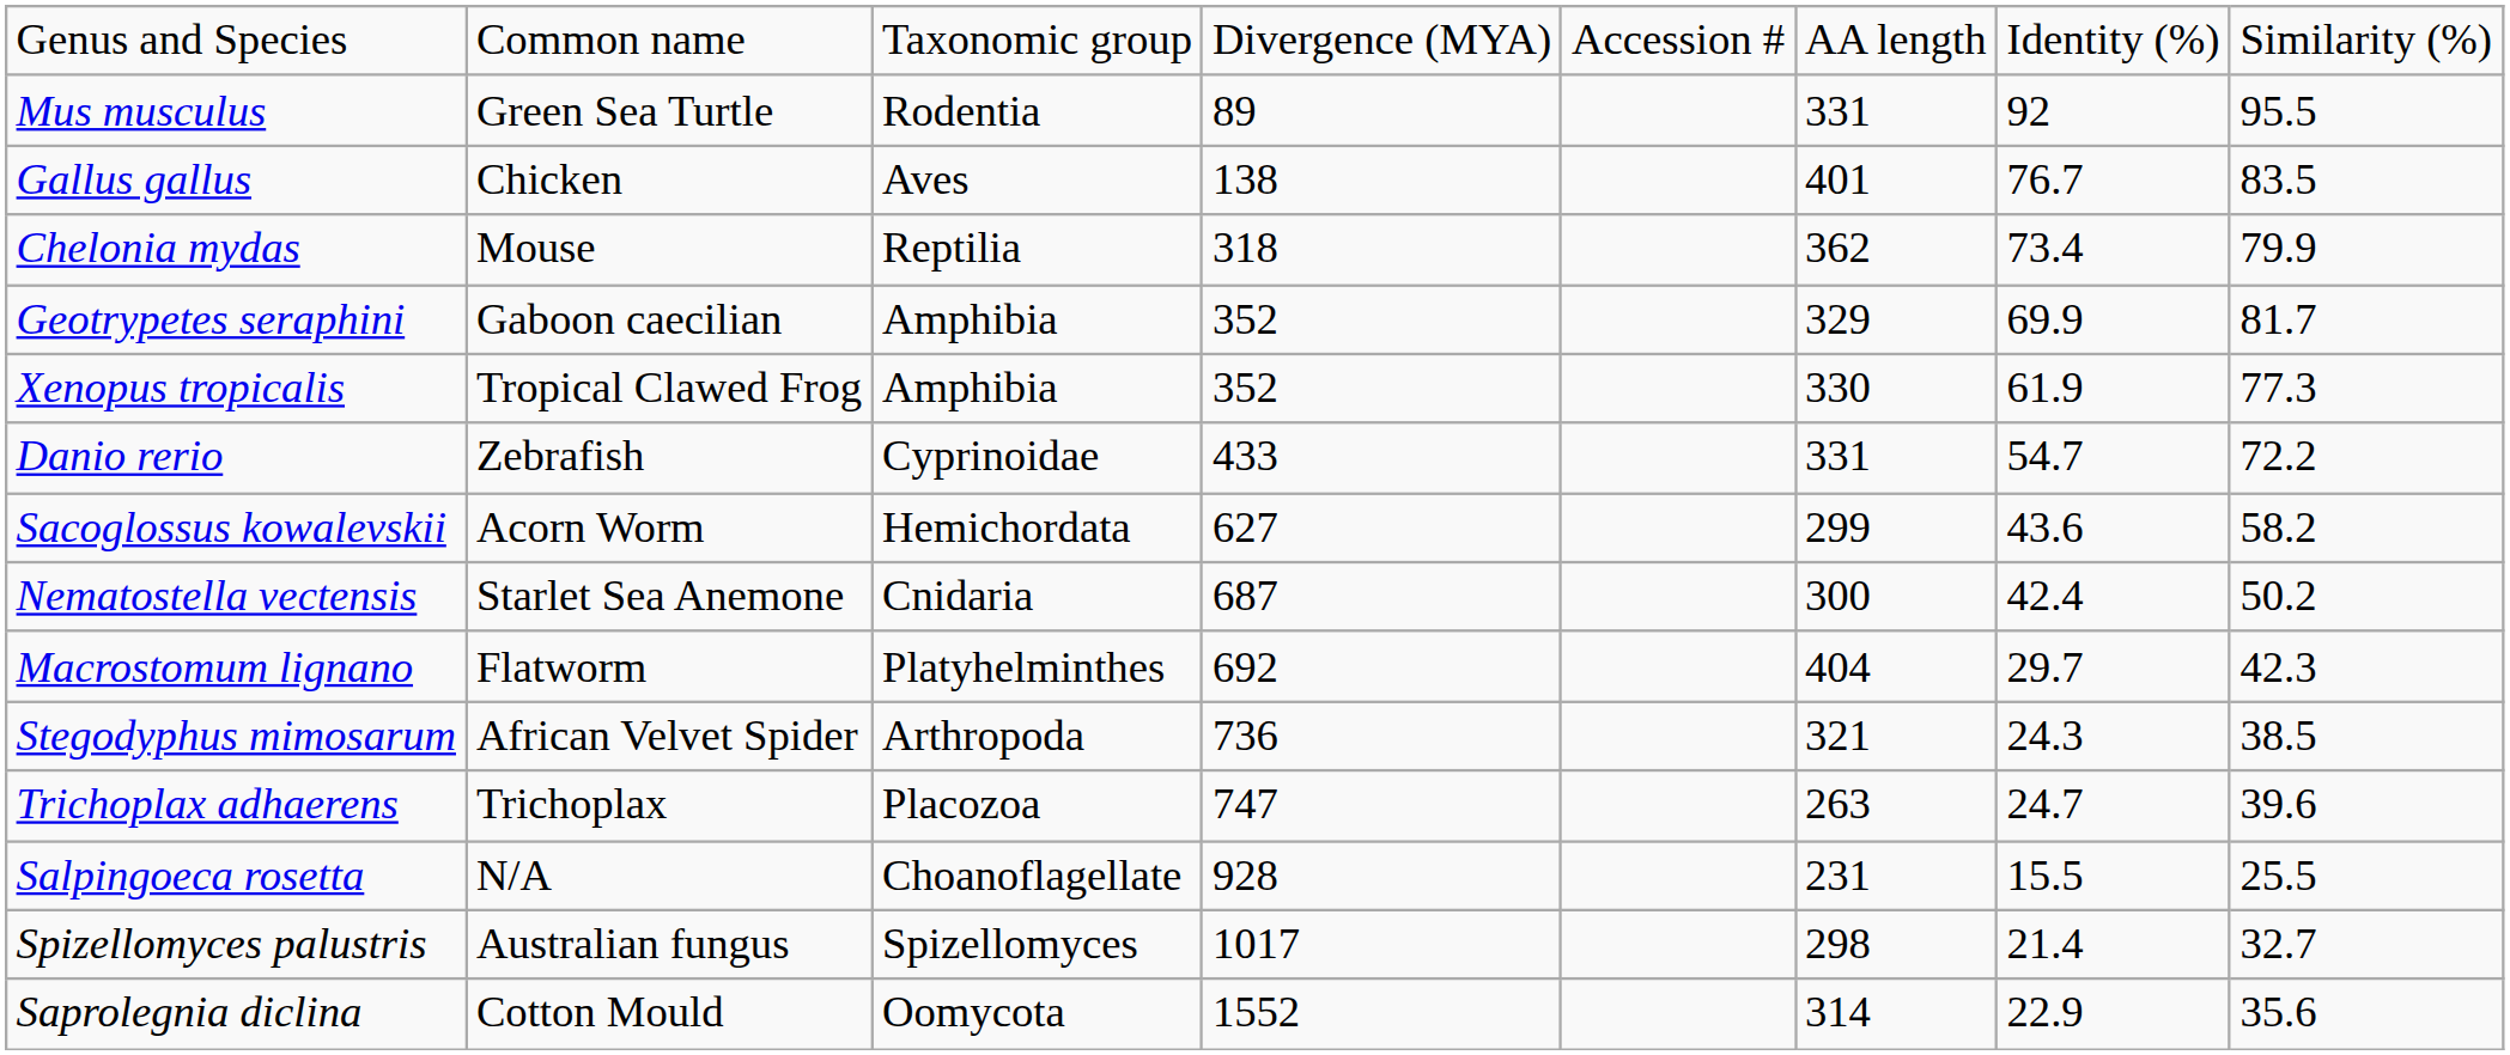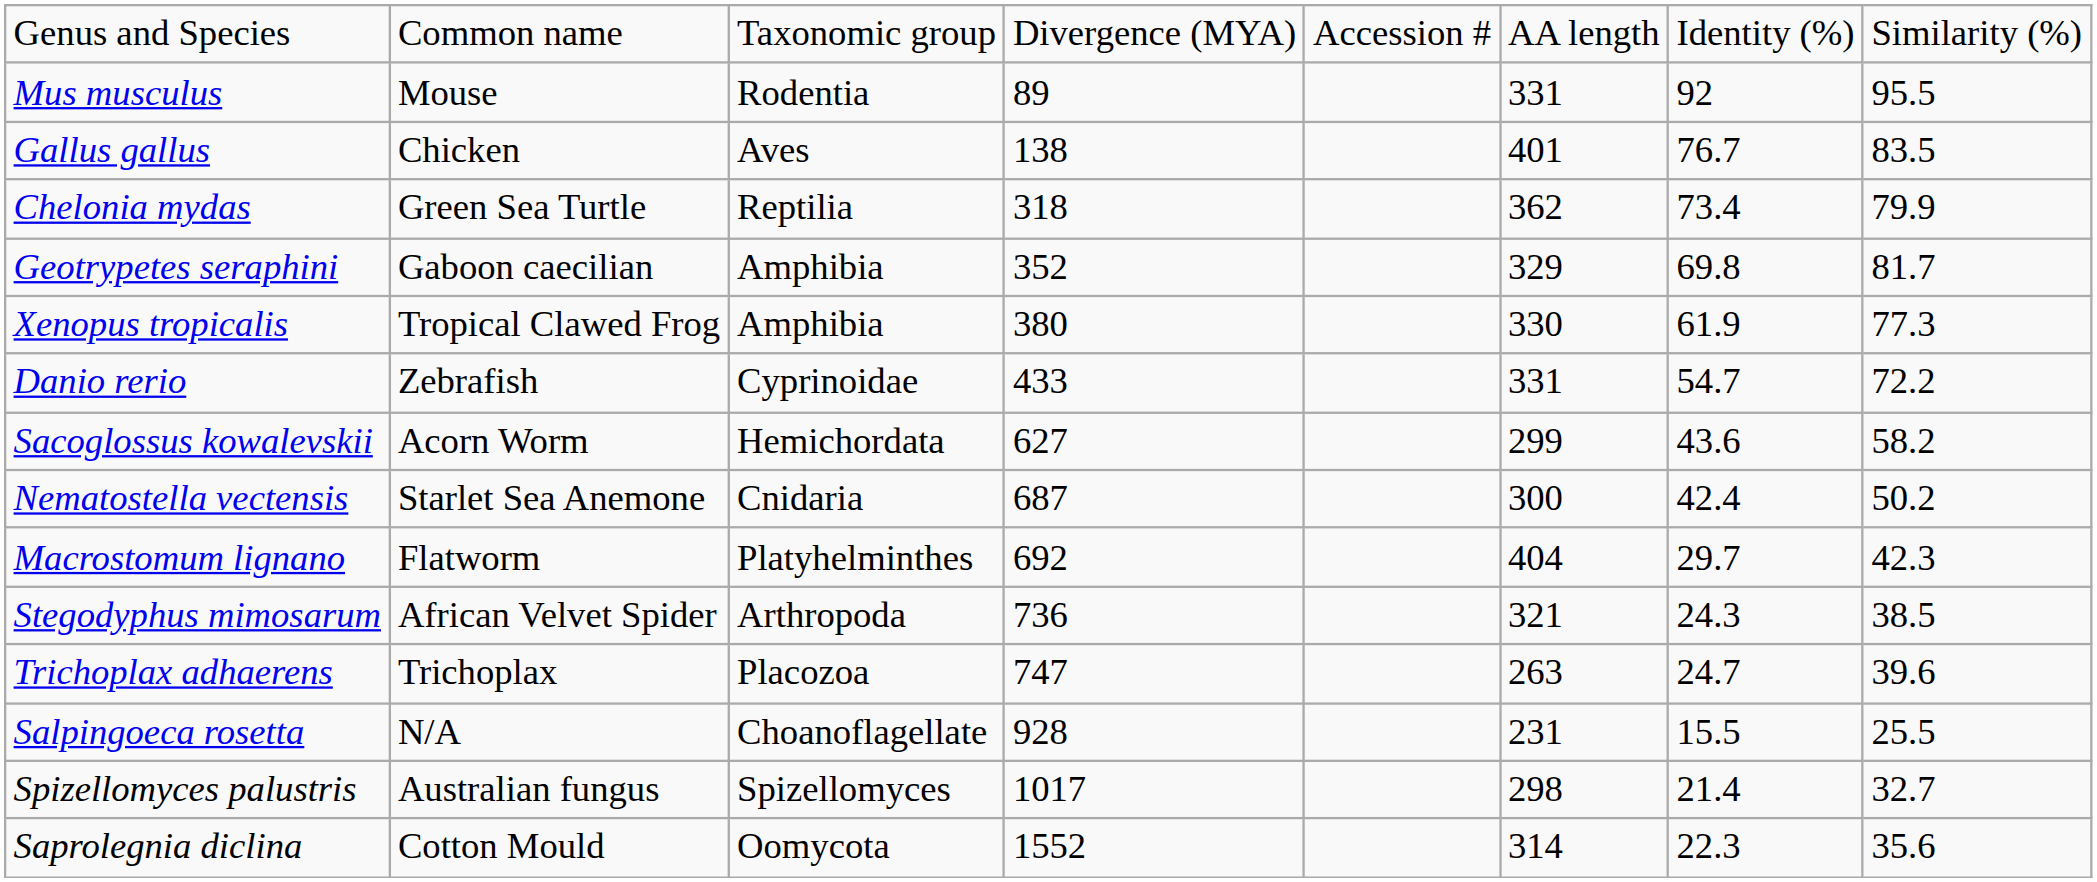Mus musculus | column 2: Green Sea Turtle -> Mouse
Chelonia mydas | column 2: Mouse -> Green Sea Turtle
Geotrypetes seraphini | column 7: 69.9 -> 69.8
Xenopus tropicalis | column 4: 352 -> 380
Saprolegnia diclina | column 7: 22.9 -> 22.3
